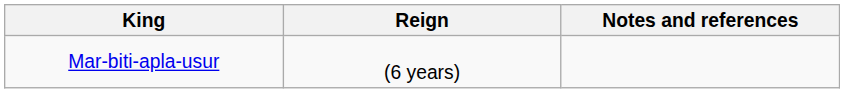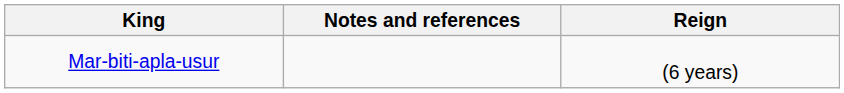columns swapped: Reign <-> Notes and references
